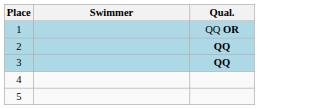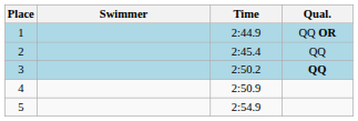+ column: Time | 2:44.9 | 2:45.4 | 2:50.2 | 2:50.9 | 2:54.9
2 | Qual.: bold -> normal
